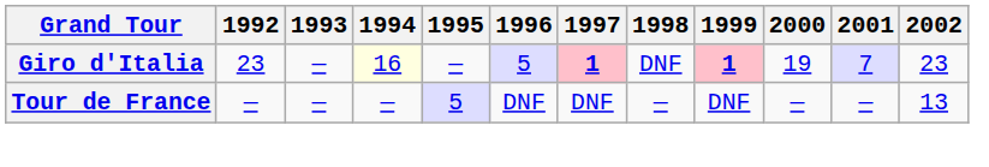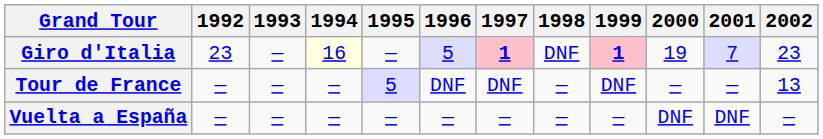+ row: Vuelta a España | — | — | — | — | — | — | — | — | DNF | DNF | —
